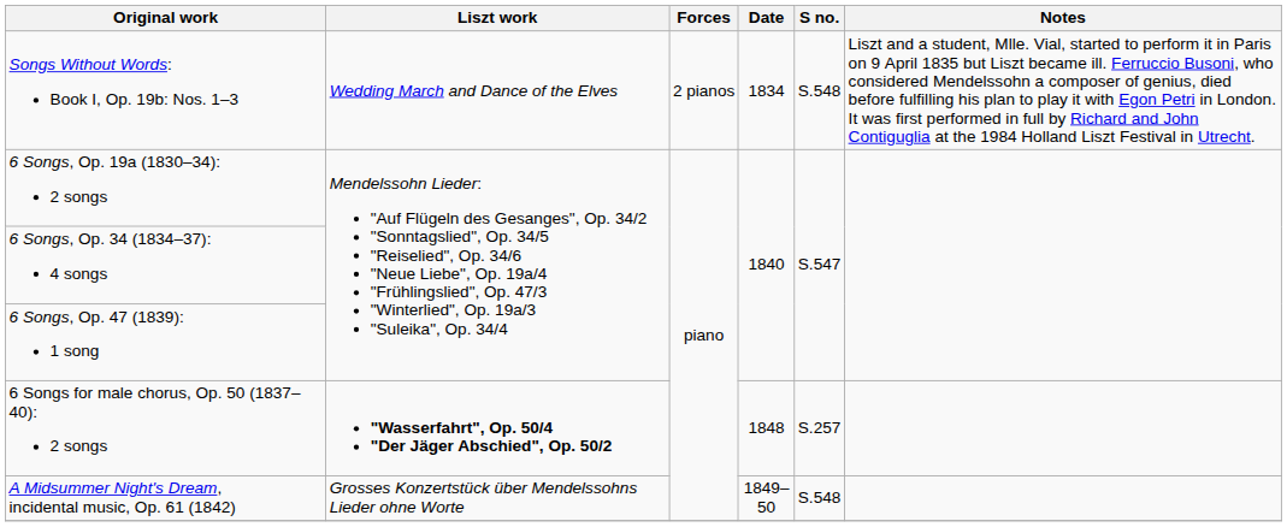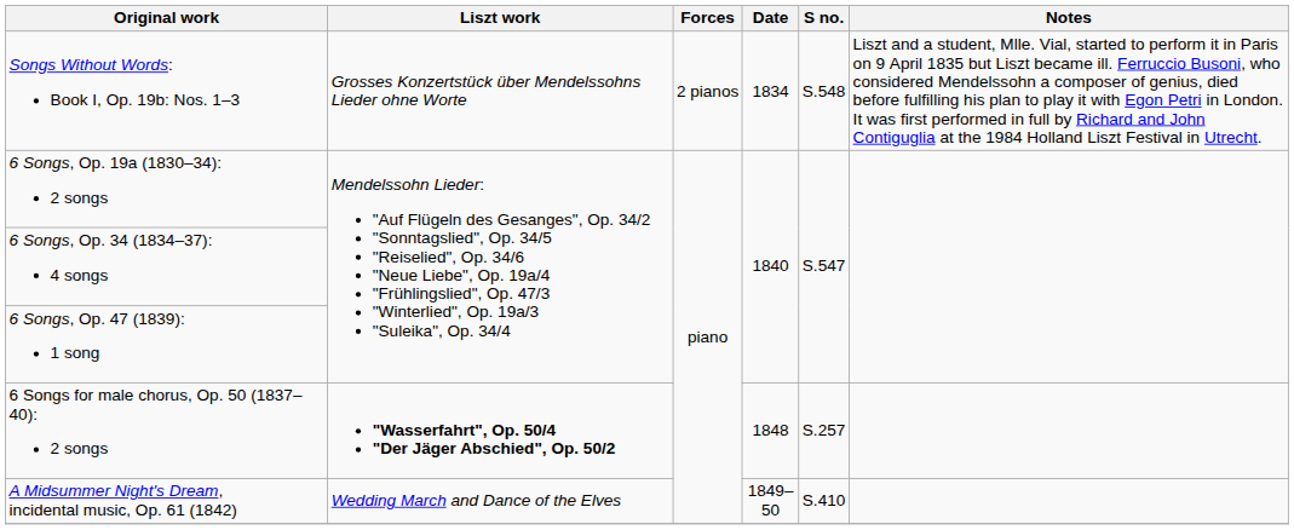Songs Without Words: Book I, Op. 19b: Nos. 1–3 | Liszt work: Wedding March and Dance of the Elves -> Grosses Konzertstück über Mendelssohns Lieder ohne Worte
A Midsummer Night's Dream, incidental music, Op. 61 (1842) | Liszt work: Grosses Konzertstück über Mendelssohns Lieder ohne Worte -> Wedding March and Dance of the Elves
A Midsummer Night's Dream, incidental music, Op. 61 (1842) | S no.: S.548 -> S.410
